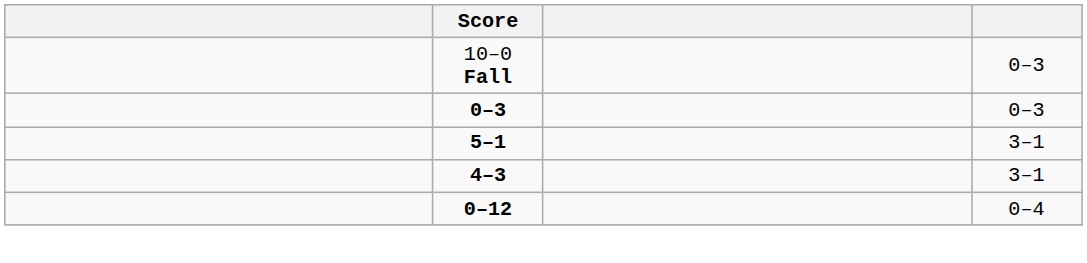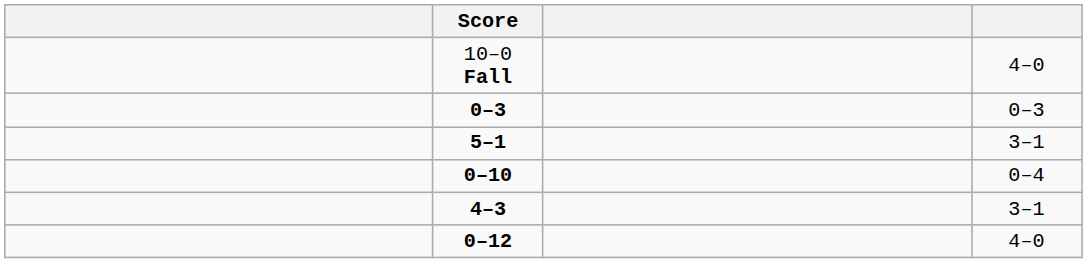10–0 Fall | column 4: 0–3 -> 4–0
+ row: 0–10 | 0–4
0–12 | column 4: 0–4 -> 4–0
